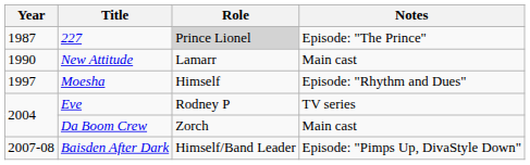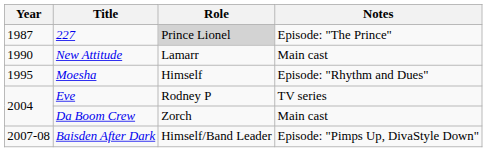Moesha | Year: 1997 -> 1995
